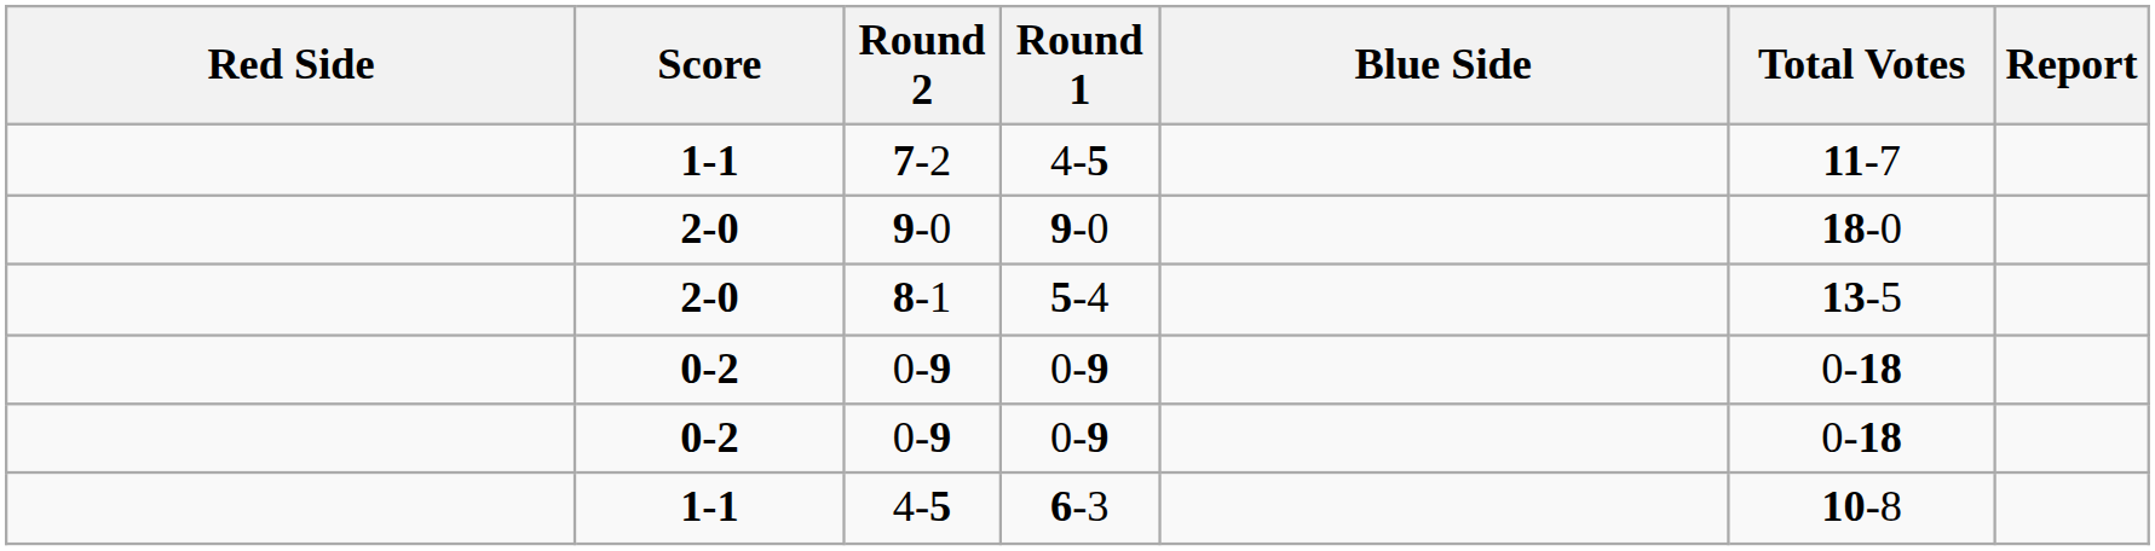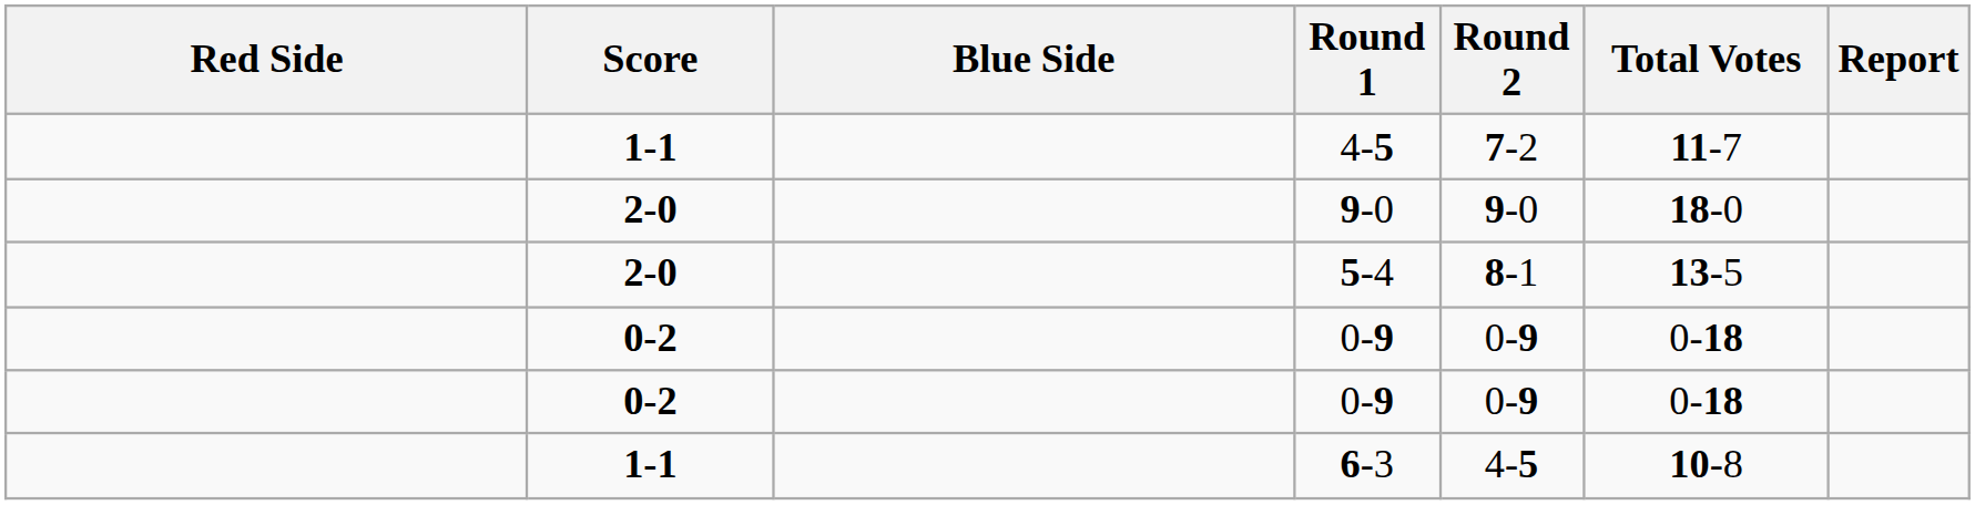columns swapped: Blue Side <-> Round 2
